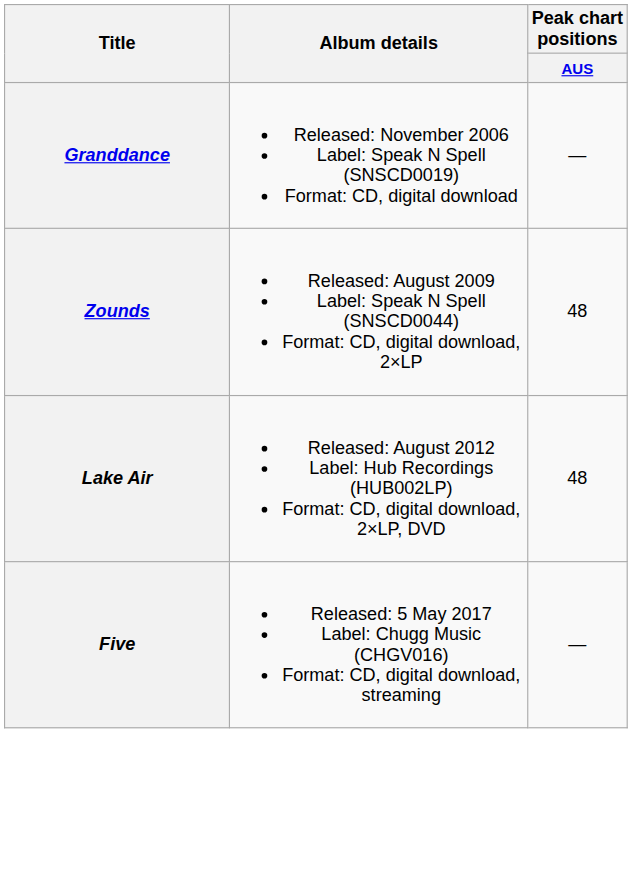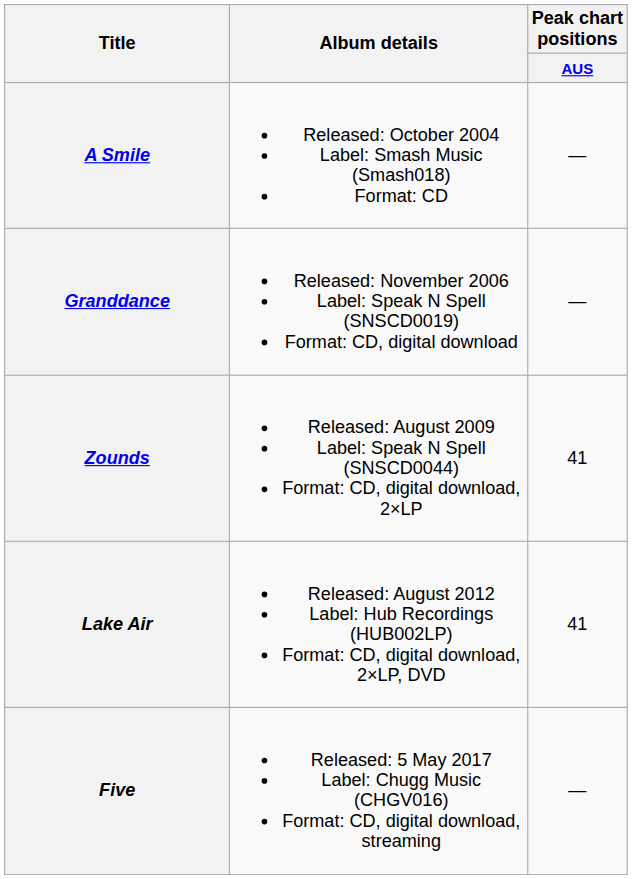+ row: A Smile | Released: October 2004 Label: Smash Music (Smash018) Format: CD | —
Zounds | Peak chart positions / AUS: 48 -> 41
Lake Air | Peak chart positions / AUS: 48 -> 41
